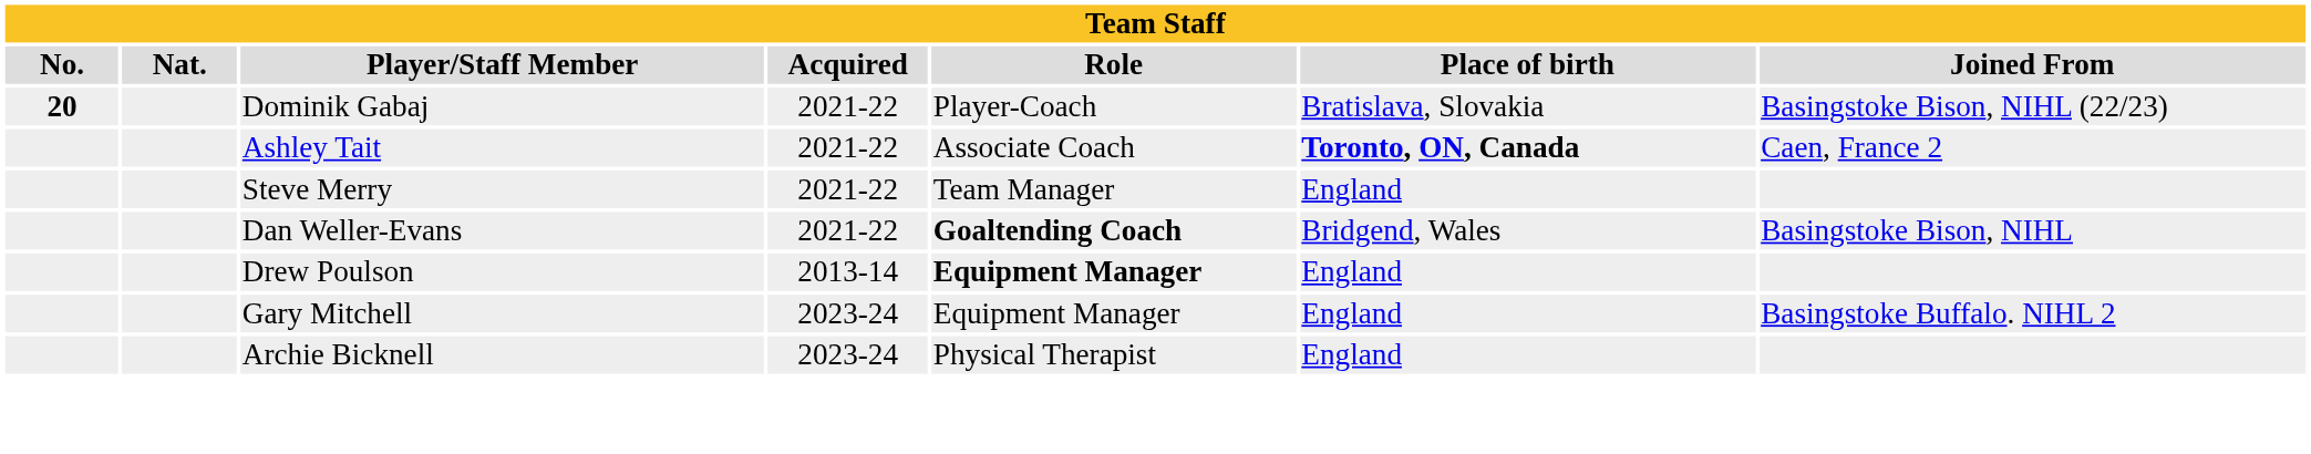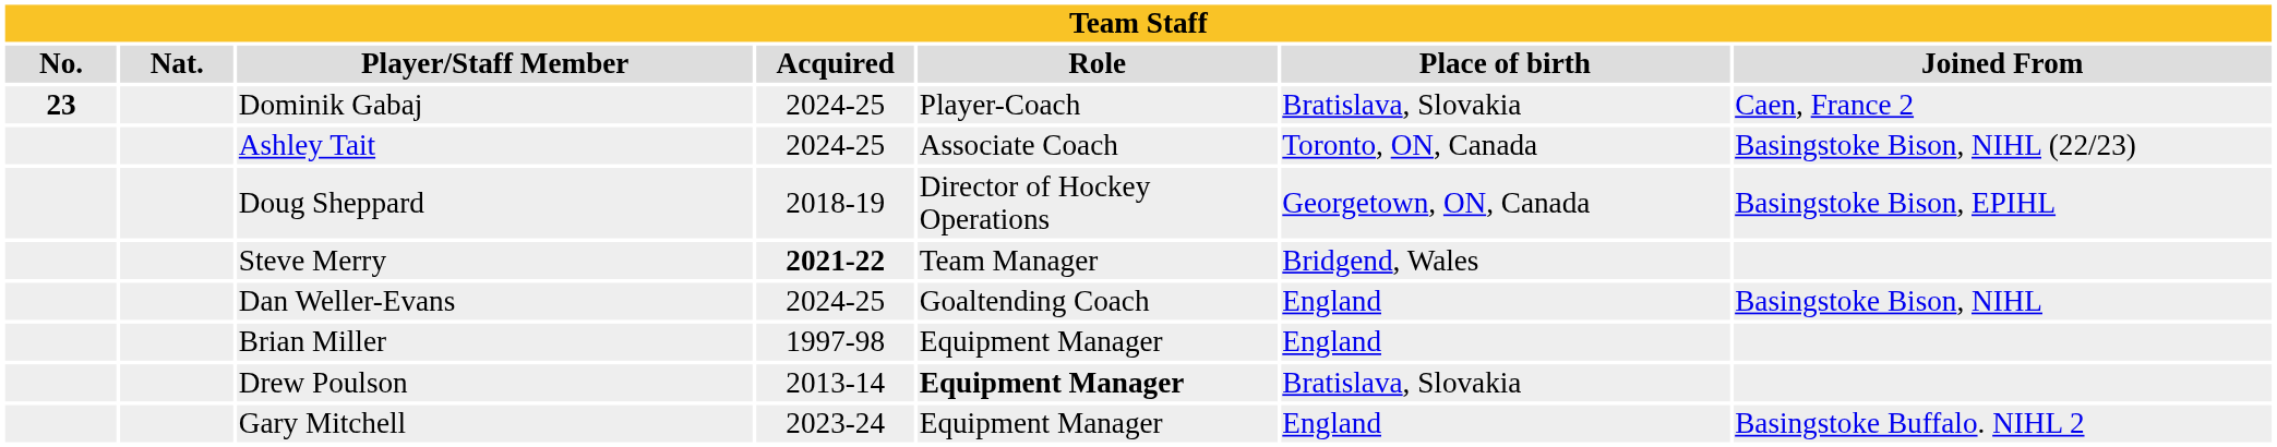Dominik Gabaj | No.: 20 -> 23
Dominik Gabaj | Acquired: 2021-22 -> 2024-25
Dominik Gabaj | Joined From: Basingstoke Bison, NIHL (22/23) -> Caen, France 2
Ashley Tait | Acquired: 2021-22 -> 2024-25
Ashley Tait | Place of birth: bold -> normal
Ashley Tait | Joined From: Caen, France 2 -> Basingstoke Bison, NIHL (22/23)
+ row: Doug Sheppard | 2018-19 | Director of Hockey Operations | Georgetown, ON, Canada | Basingstoke Bison, EPIHL
Steve Merry | Acquired: normal -> bold
Steve Merry | Place of birth: England -> Bridgend, Wales
Dan Weller-Evans | Acquired: 2021-22 -> 2024-25
Dan Weller-Evans | Role: bold -> normal
Dan Weller-Evans | Place of birth: Bridgend, Wales -> England
+ row: Brian Miller | 1997-98 | Equipment Manager | England
Drew Poulson | Place of birth: England -> Bratislava, Slovakia
- row: Archie Bicknell | 2023-24 | Physical Therapist | England
